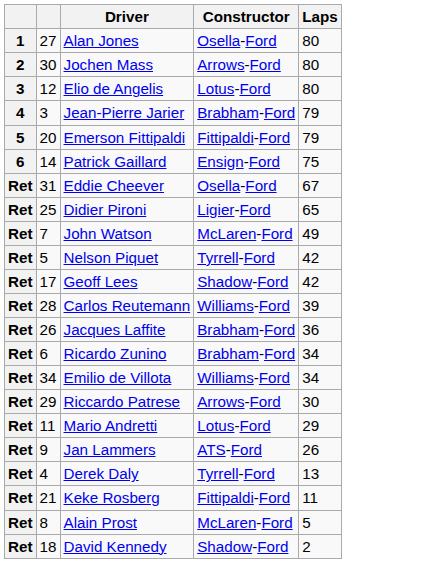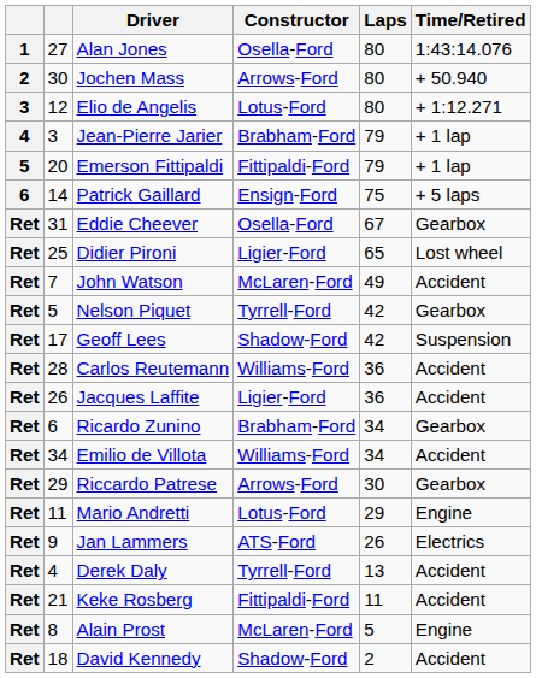+ column: Time/Retired | 1:43:14.076 | + 50.940 | + 1:12.271 | + 1 lap | + 1 lap | + 5 laps | Gearbox | Lost wheel | Accident | Gearbox | Suspension | Accident | Accident | Gearbox | Accident | Gearbox | Engine | Electrics | Accident | Accident | Engine | Accident
Carlos Reutemann | Laps: 39 -> 36
Jacques Laffite | Constructor: Brabham-Ford -> Ligier-Ford
